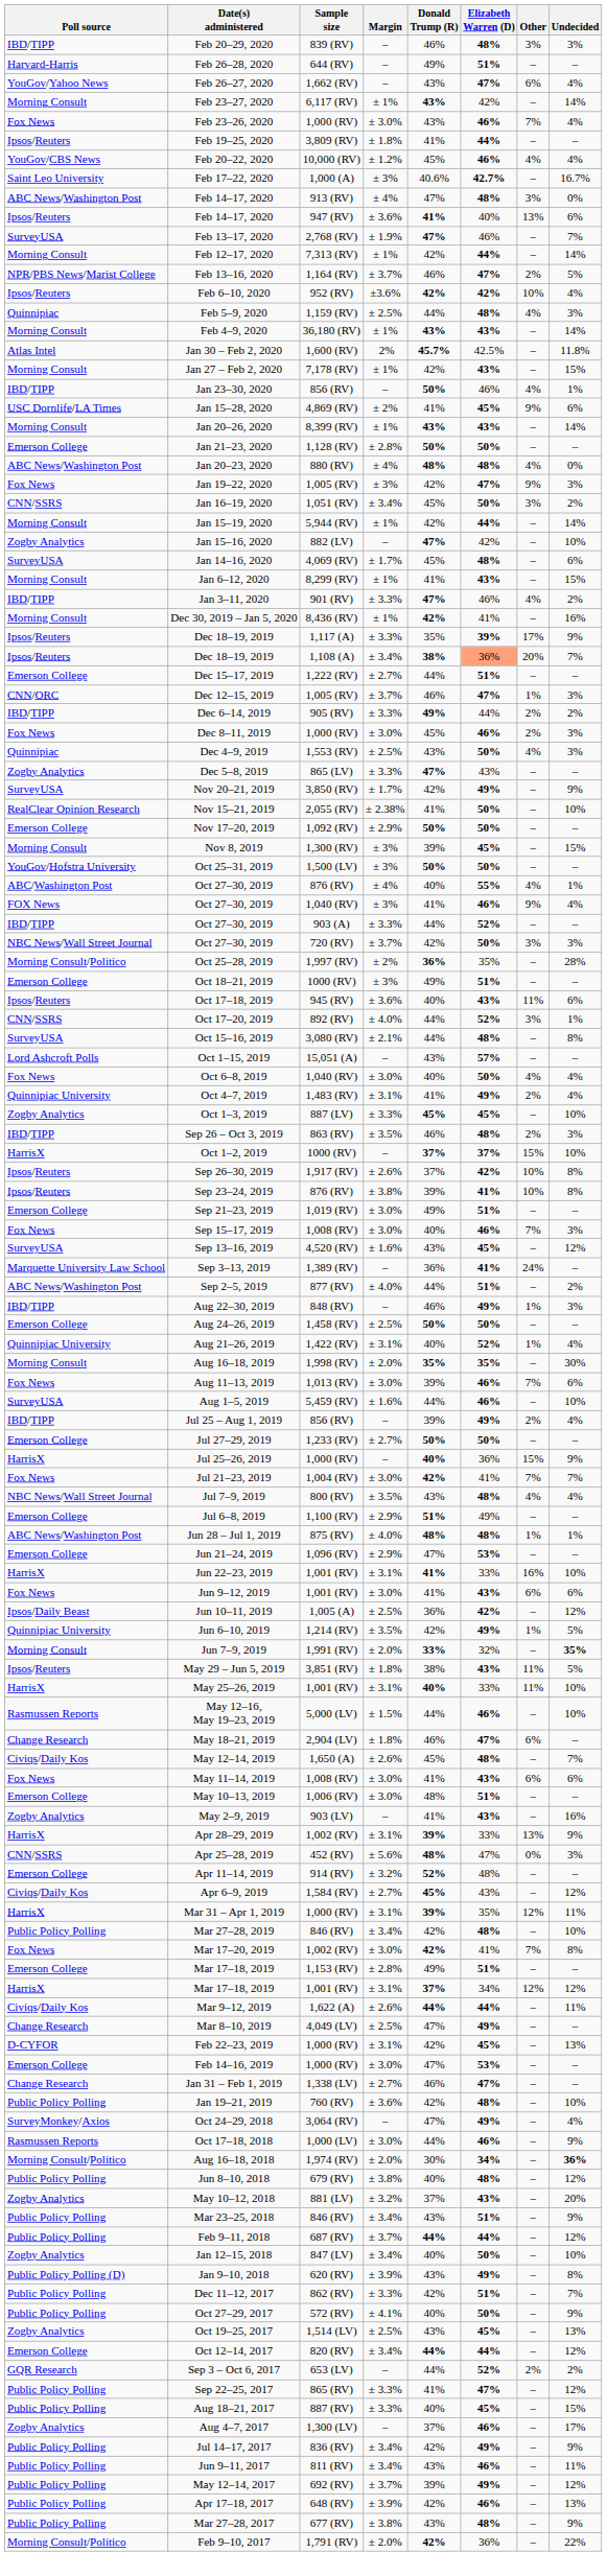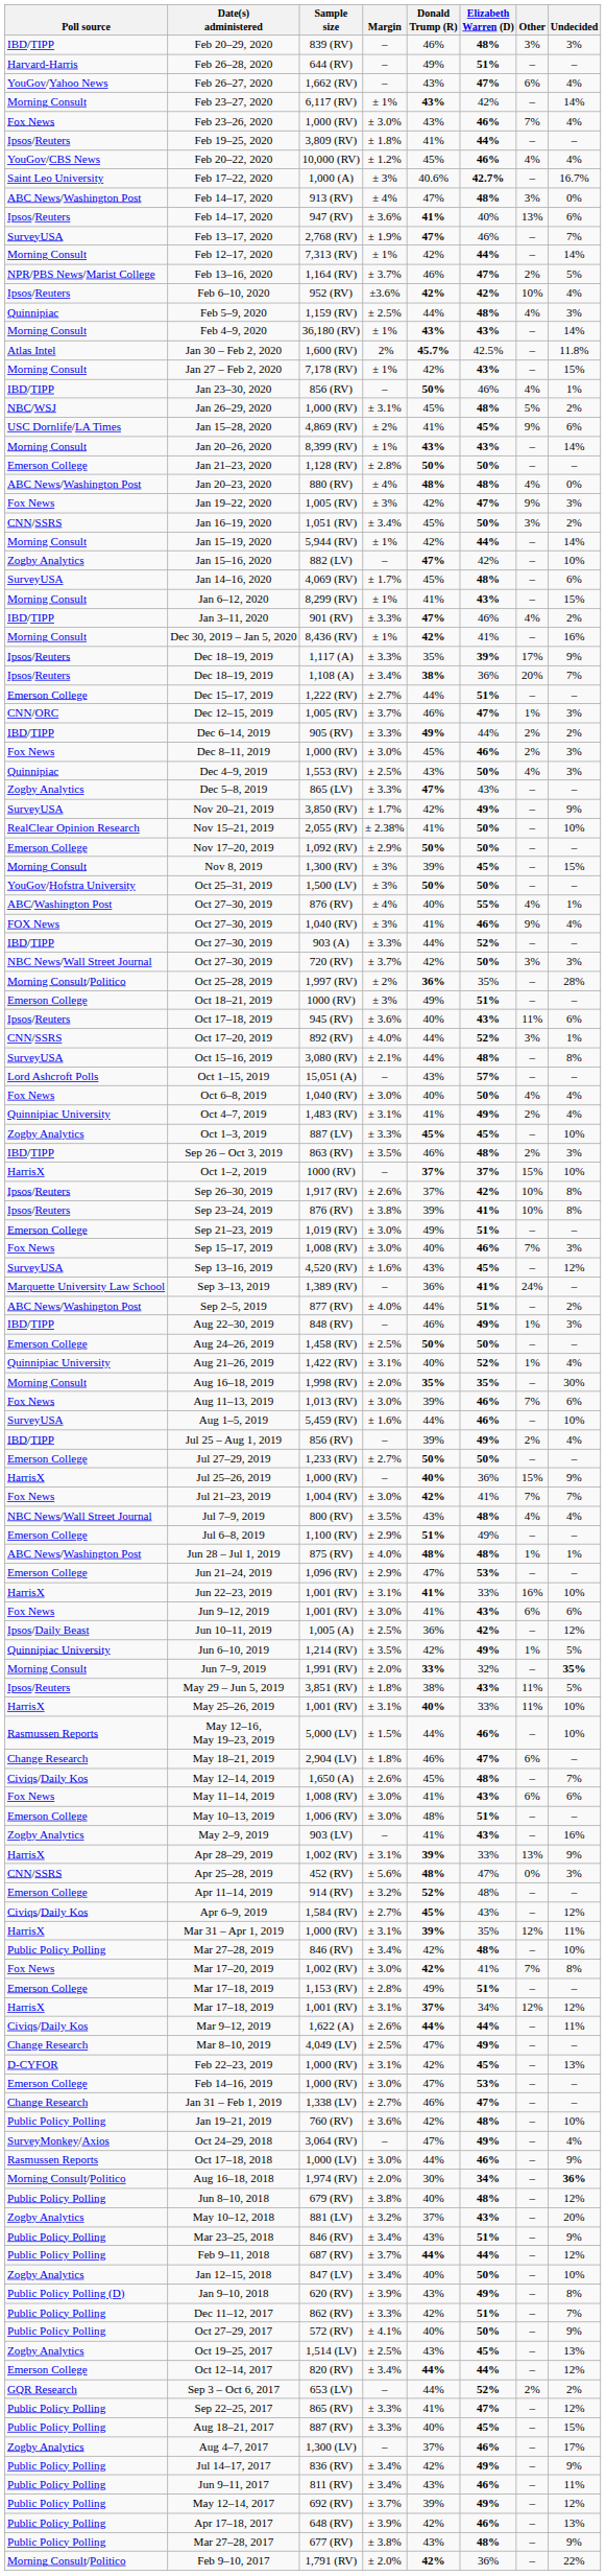+ row: NBC/WSJ | Jan 26–29, 2020 | 1,000 (RV) | ± 3.1% | 45% | 48% | 5% | 2%
Dec 18–19, 2019 / 1,108 (A) | Elizabeth Warren (D): lightsalmon background -> no background
